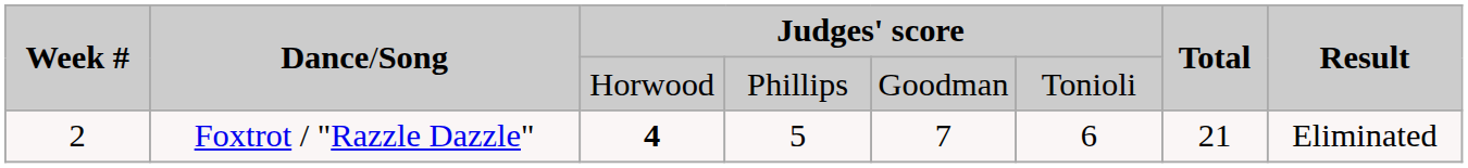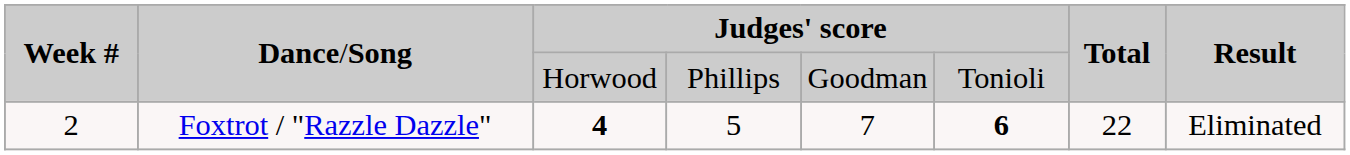2 | column 6: normal -> bold
2 | column 7: 21 -> 22
